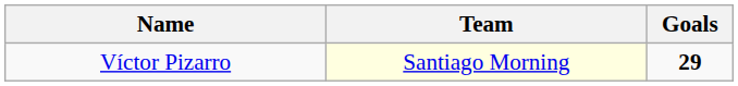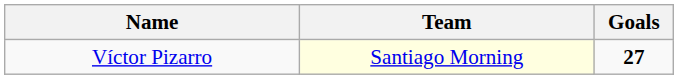Víctor Pizarro | Goals: 29 -> 27
